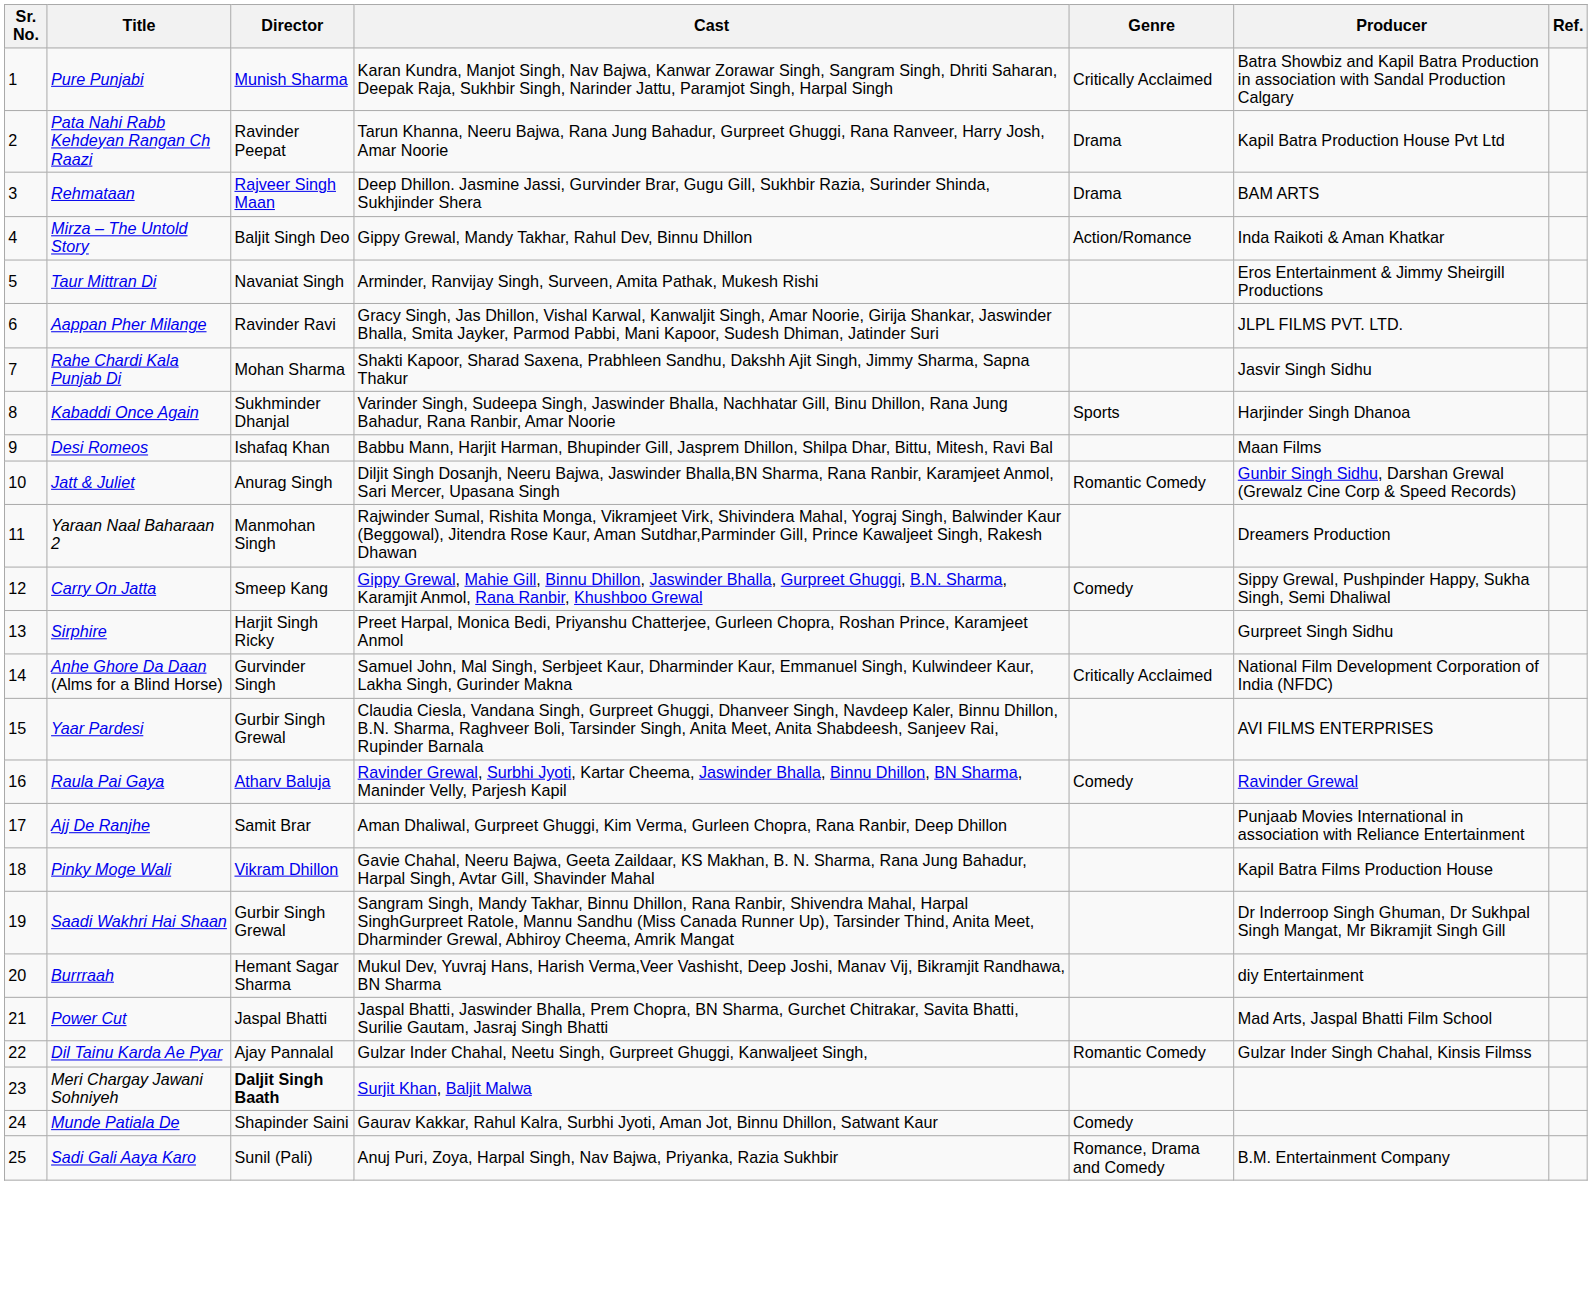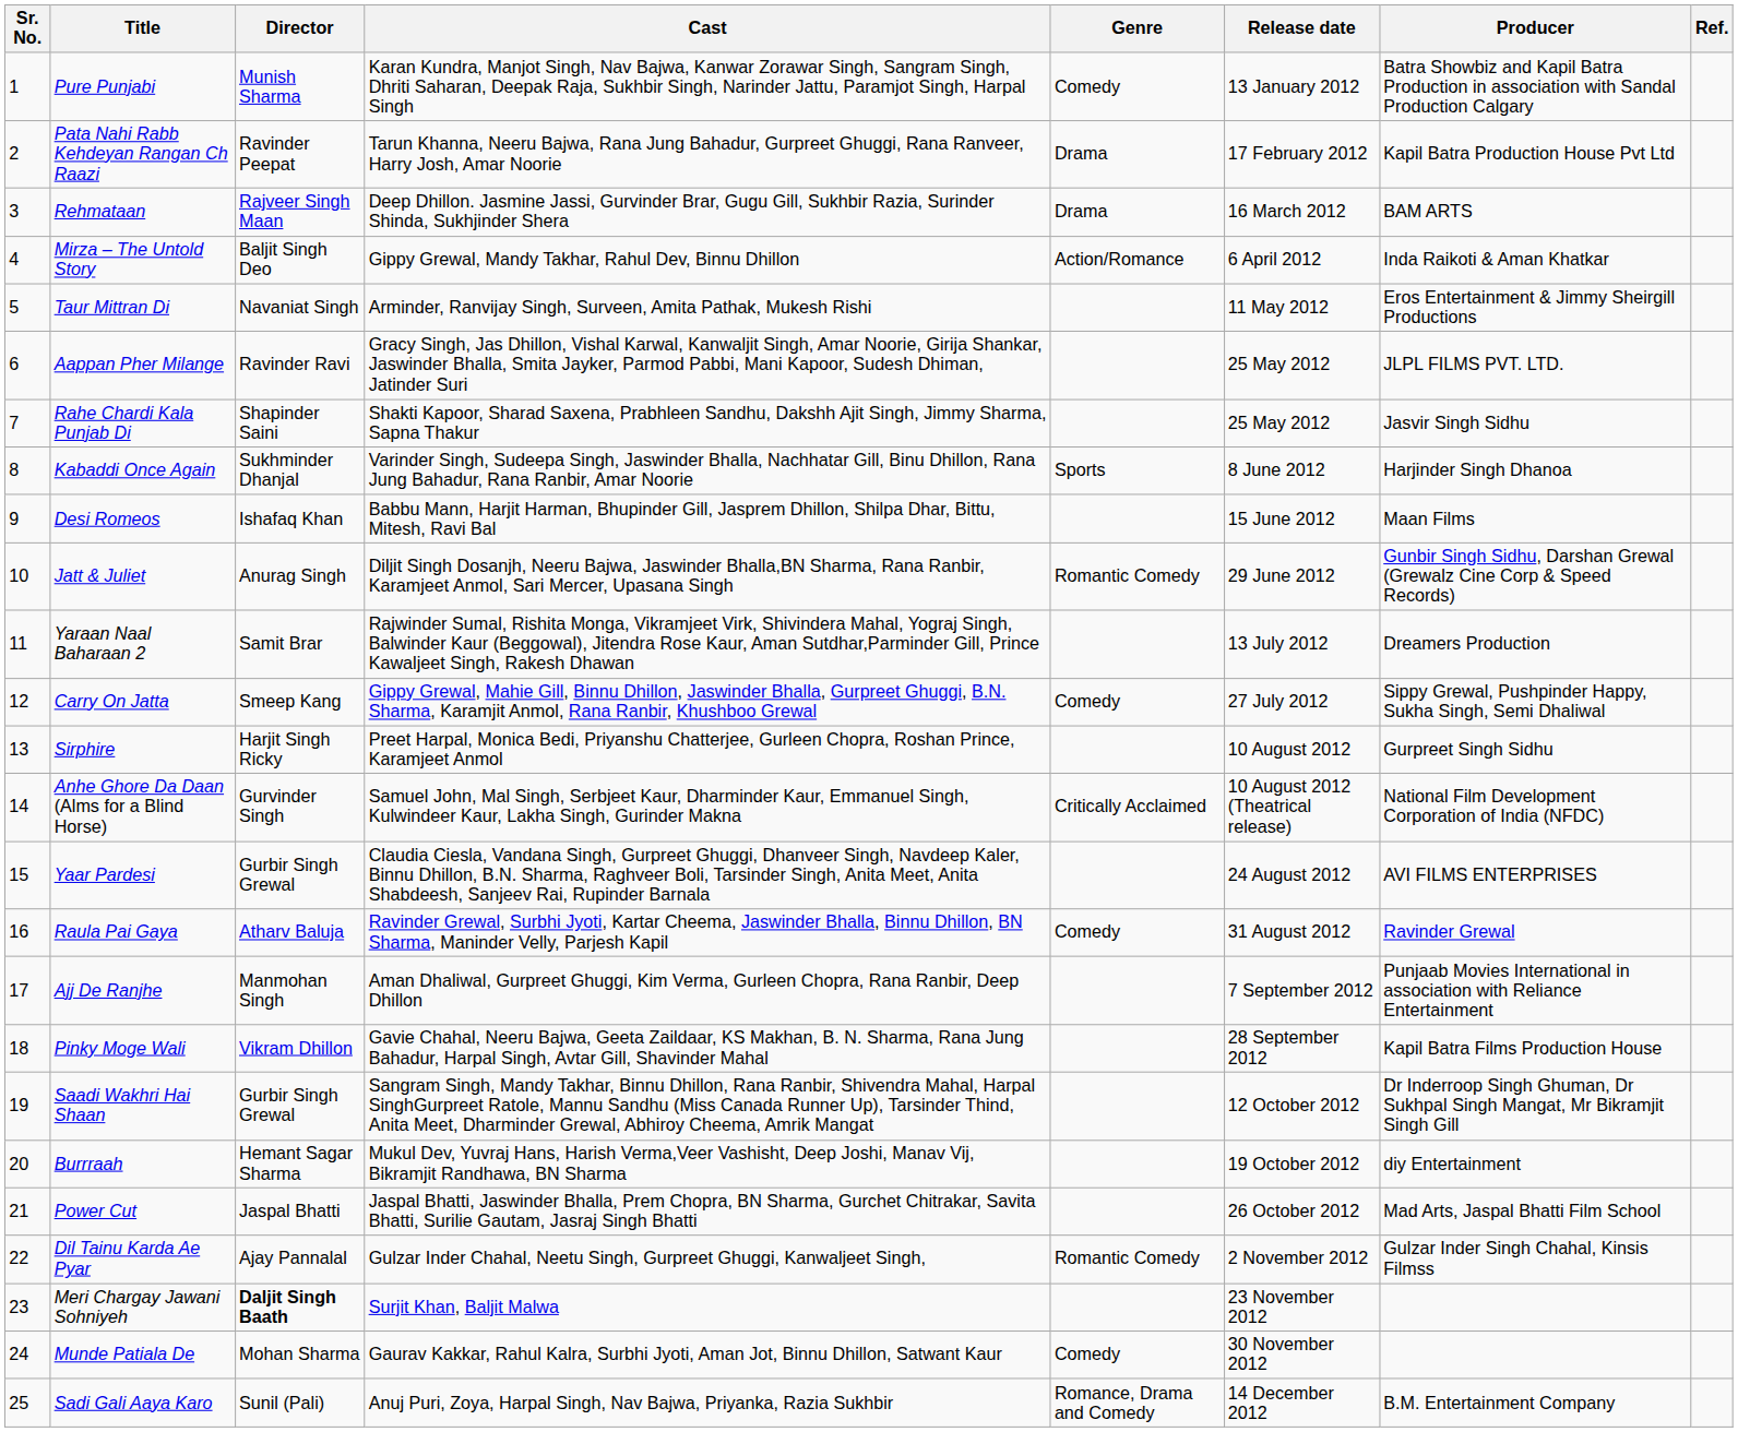+ column: Release date | 13 January 2012 | 17 February 2012 | 16 March 2012 | 6 April 2012 | 11 May 2012 | 25 May 2012 | 25 May 2012 | 8 June 2012 | 15 June 2012 | 29 June 2012 | 13 July 2012 | 27 July 2012 | 10 August 2012 | 10 August 2012 (Theatrical release) | 24 August 2012 | 31 August 2012 | 7 September 2012 | 28 September 2012 | 12 October 2012 | 19 October 2012 | 26 October 2012 | 2 November 2012 | 23 November 2012 | 30 November 2012 | 14 December 2012
Pure Punjabi | Genre: Critically Acclaimed -> Comedy
Rahe Chardi Kala Punjab Di | Director: Mohan Sharma -> Shapinder Saini
Yaraan Naal Baharaan 2 | Director: Manmohan Singh -> Samit Brar
Ajj De Ranjhe | Director: Samit Brar -> Manmohan Singh
Munde Patiala De | Director: Shapinder Saini -> Mohan Sharma
